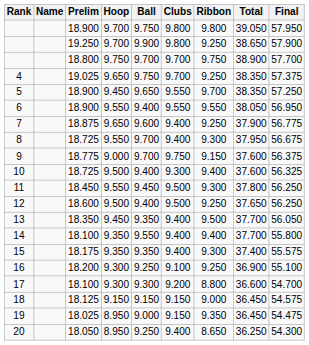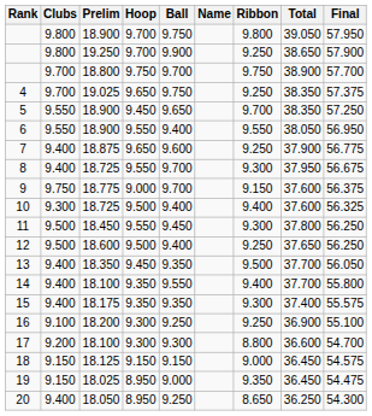columns swapped: Name <-> Clubs
